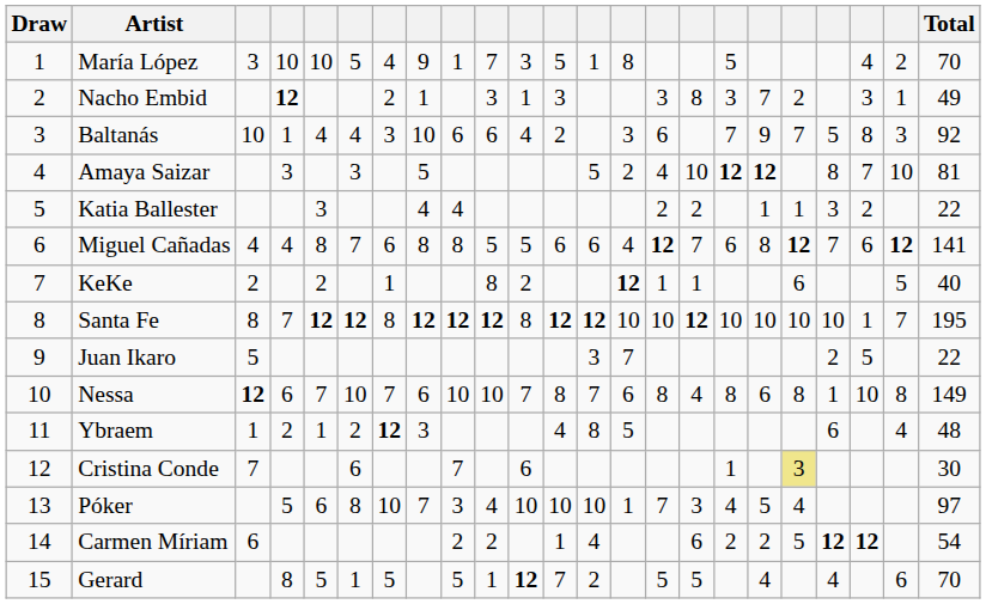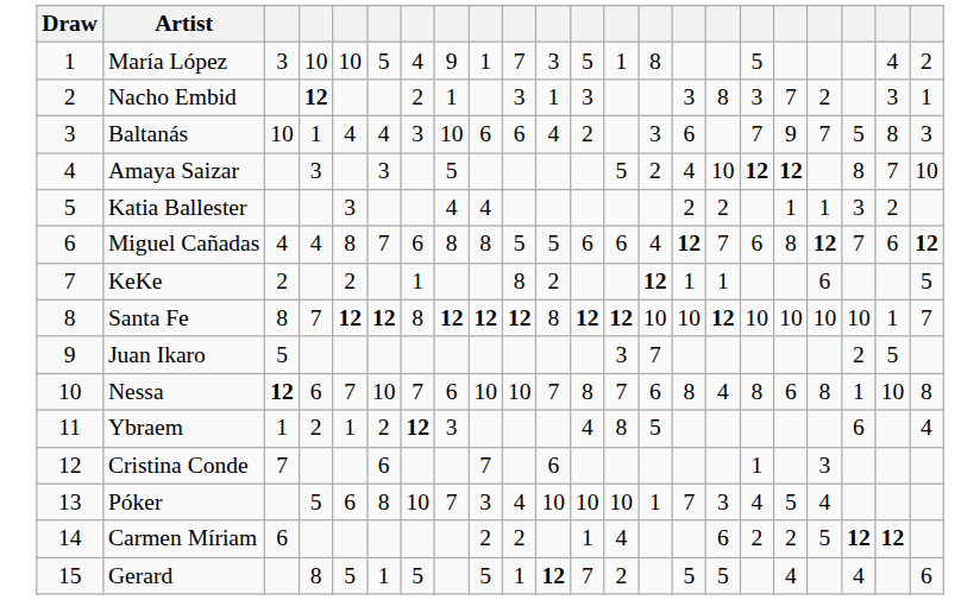- column: Total | 70 | 49 | 92 | 81 | 22 | 141 | 40 | 195 | 22 | 149 | 48 | 30 | 97 | 54 | 70
Cristina Conde | column 19: khaki background -> no background
